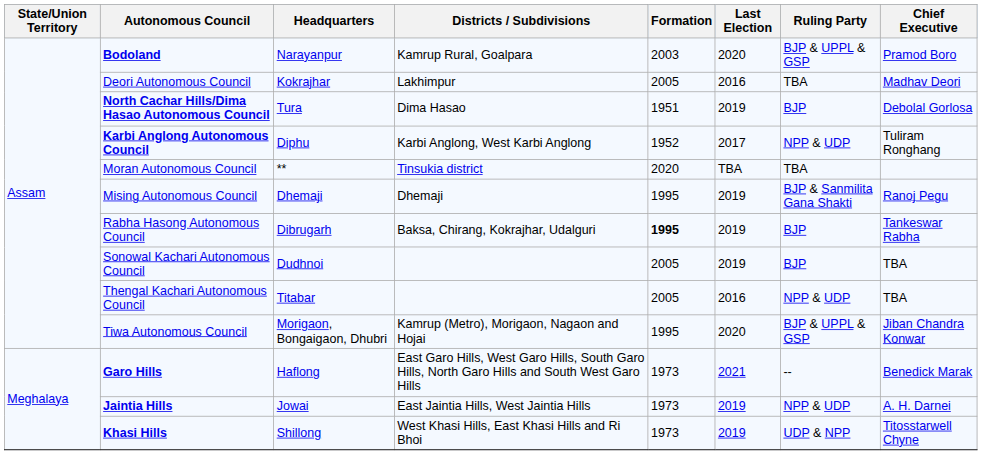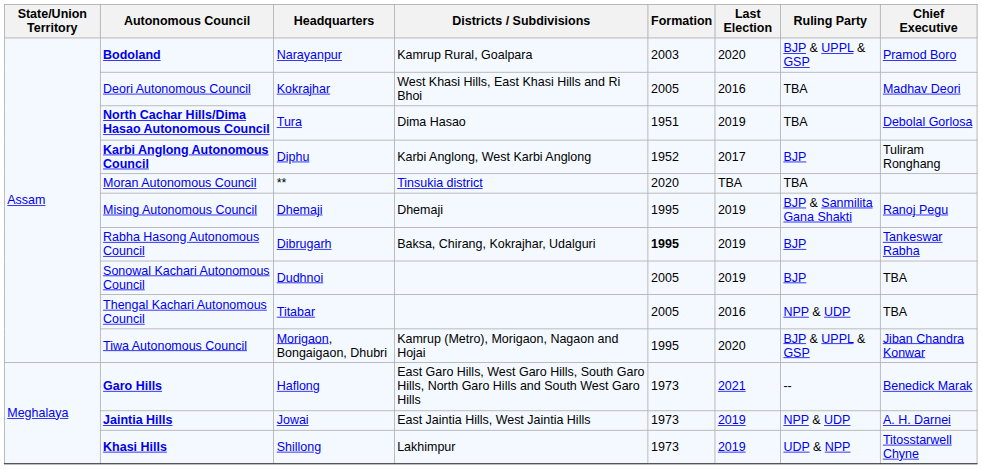Deori Autonomous Council | Districts / Subdivisions: Lakhimpur -> West Khasi Hills, East Khasi Hills and Ri Bhoi
North Cachar Hills/Dima Hasao Autonomous Council | Ruling Party: BJP -> TBA
Karbi Anglong Autonomous Council | Ruling Party: NPP & UDP -> BJP
Khasi Hills | Districts / Subdivisions: West Khasi Hills, East Khasi Hills and Ri Bhoi -> Lakhimpur
